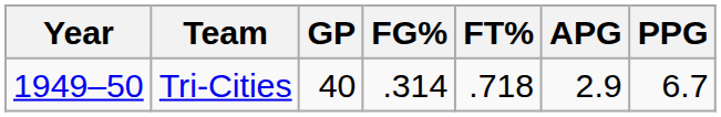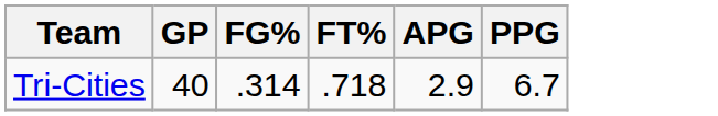- column: Year | 1949–50
